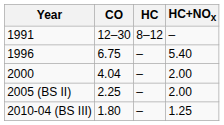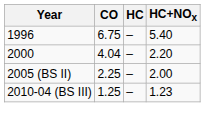- row: 1991 | 12–30 | 8–12 | –
2000 | HC+NOx: 2.00 -> 2.20
2010-04 (BS III) | CO: 1.80 -> 1.25
2010-04 (BS III) | HC+NOx: 1.25 -> 1.23
